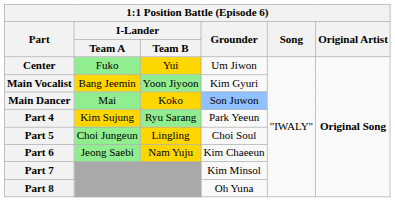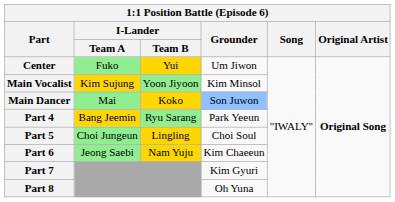Main Vocalist | I-Lander / Team A: Bang Jeemin -> Kim Sujung
Main Vocalist | Grounder: Kim Gyuri -> Kim Minsol
Part 4 | I-Lander / Team A: Kim Sujung -> Bang Jeemin
Part 7 | Grounder: Kim Minsol -> Kim Gyuri
